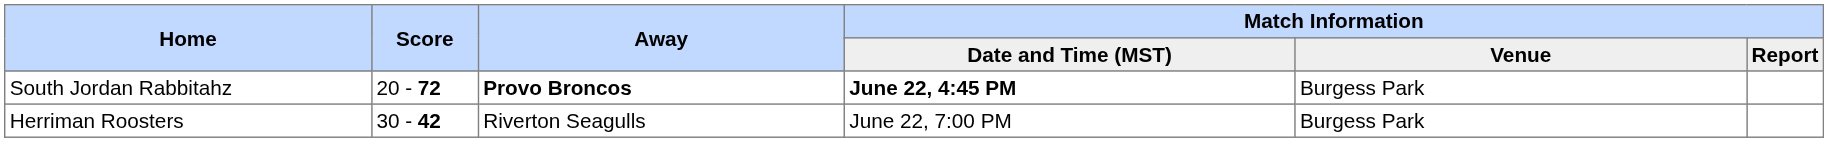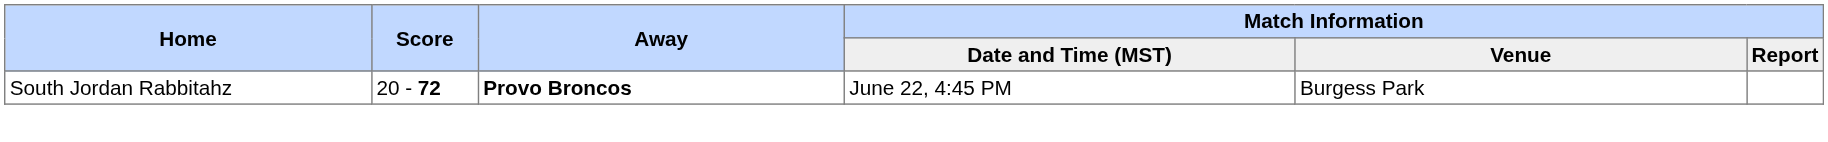South Jordan Rabbitahz | column 4: bold -> normal
- row: Herriman Roosters | 30 - 42 | Riverton Seagulls | June 22, 7:00 PM | Burgess Park
